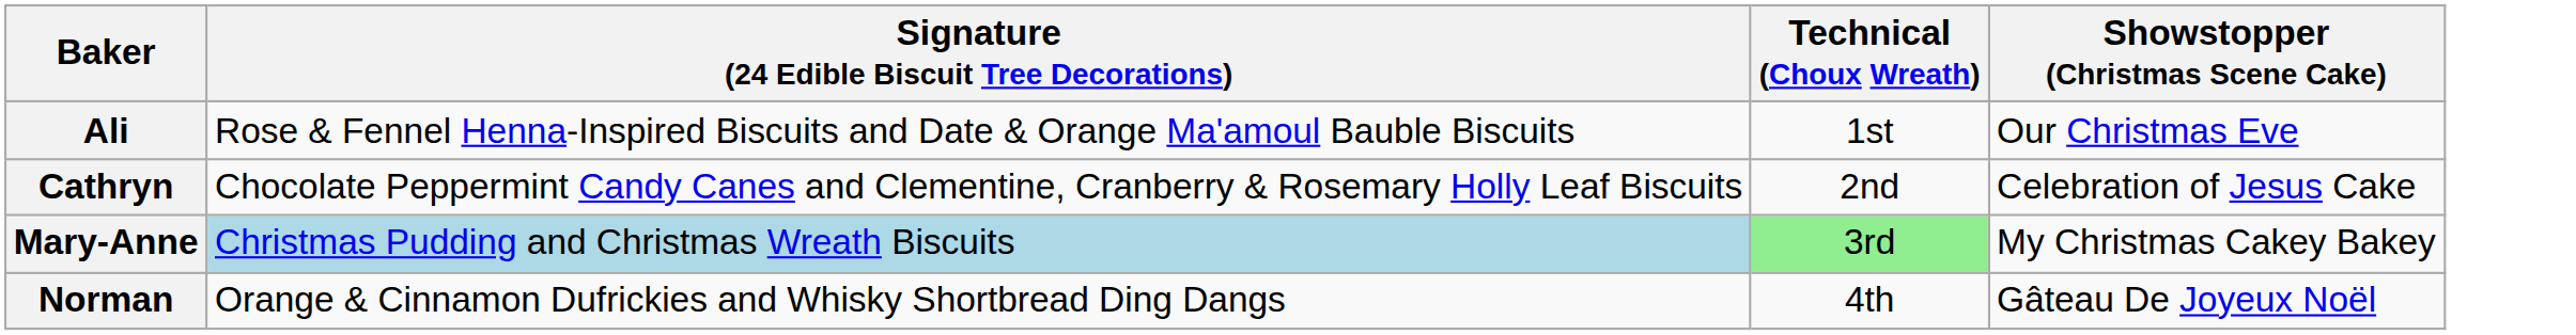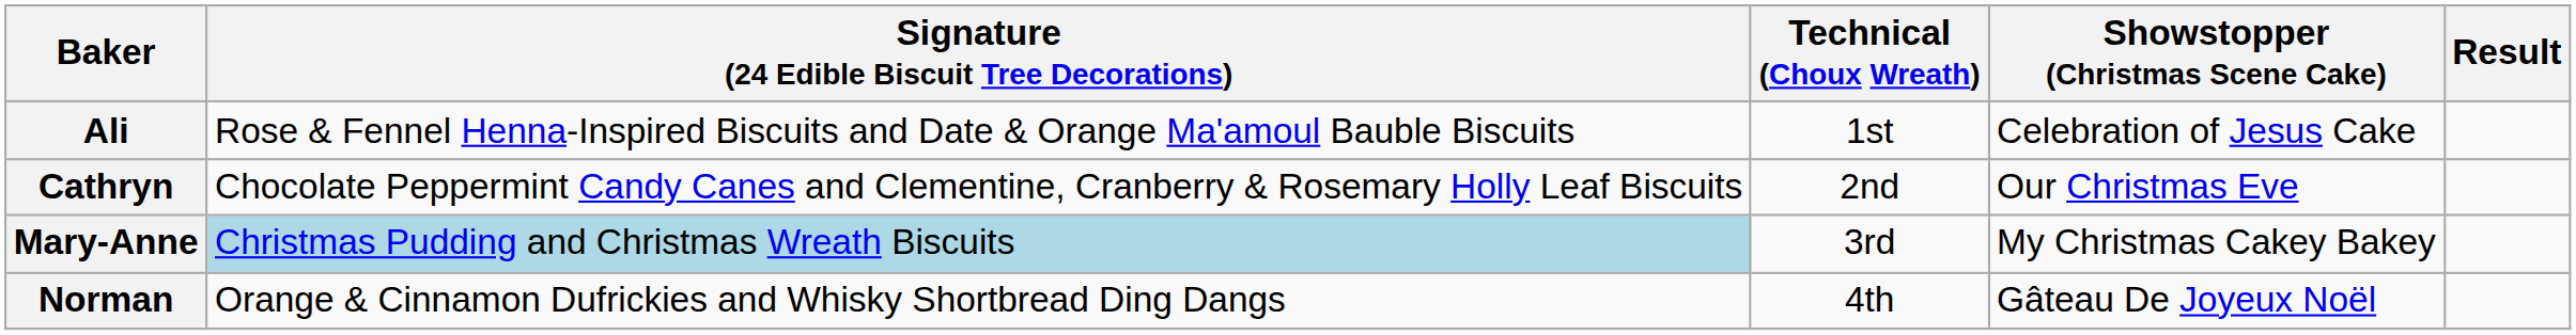+ column: Result
Ali | Showstopper (Christmas Scene Cake): Our Christmas Eve -> Celebration of Jesus Cake
Cathryn | Showstopper (Christmas Scene Cake): Celebration of Jesus Cake -> Our Christmas Eve
Mary-Anne | Technical (Choux Wreath): lightgreen background -> no background
